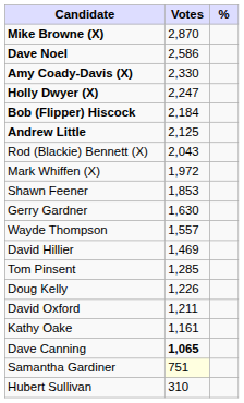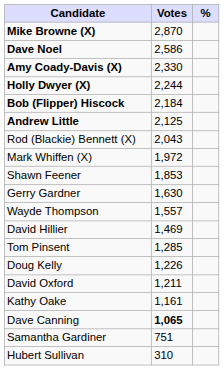Holly Dwyer (X) | Votes: 2,247 -> 2,244
Samantha Gardiner | Votes: lightyellow background -> no background
